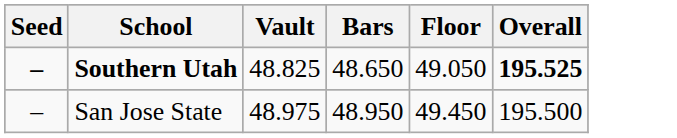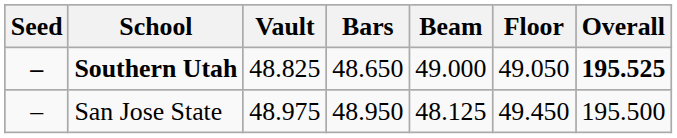+ column: Beam | 49.000 | 48.125
